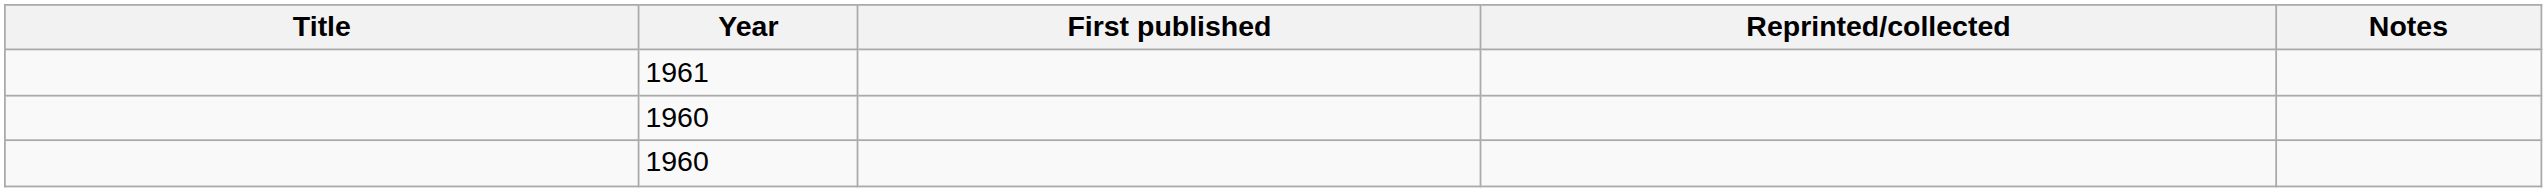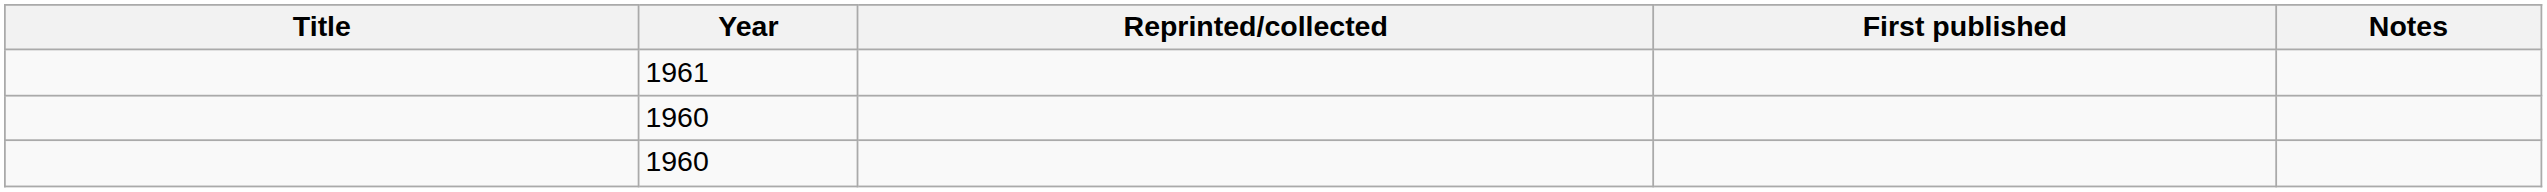columns swapped: First published <-> Reprinted/collected
